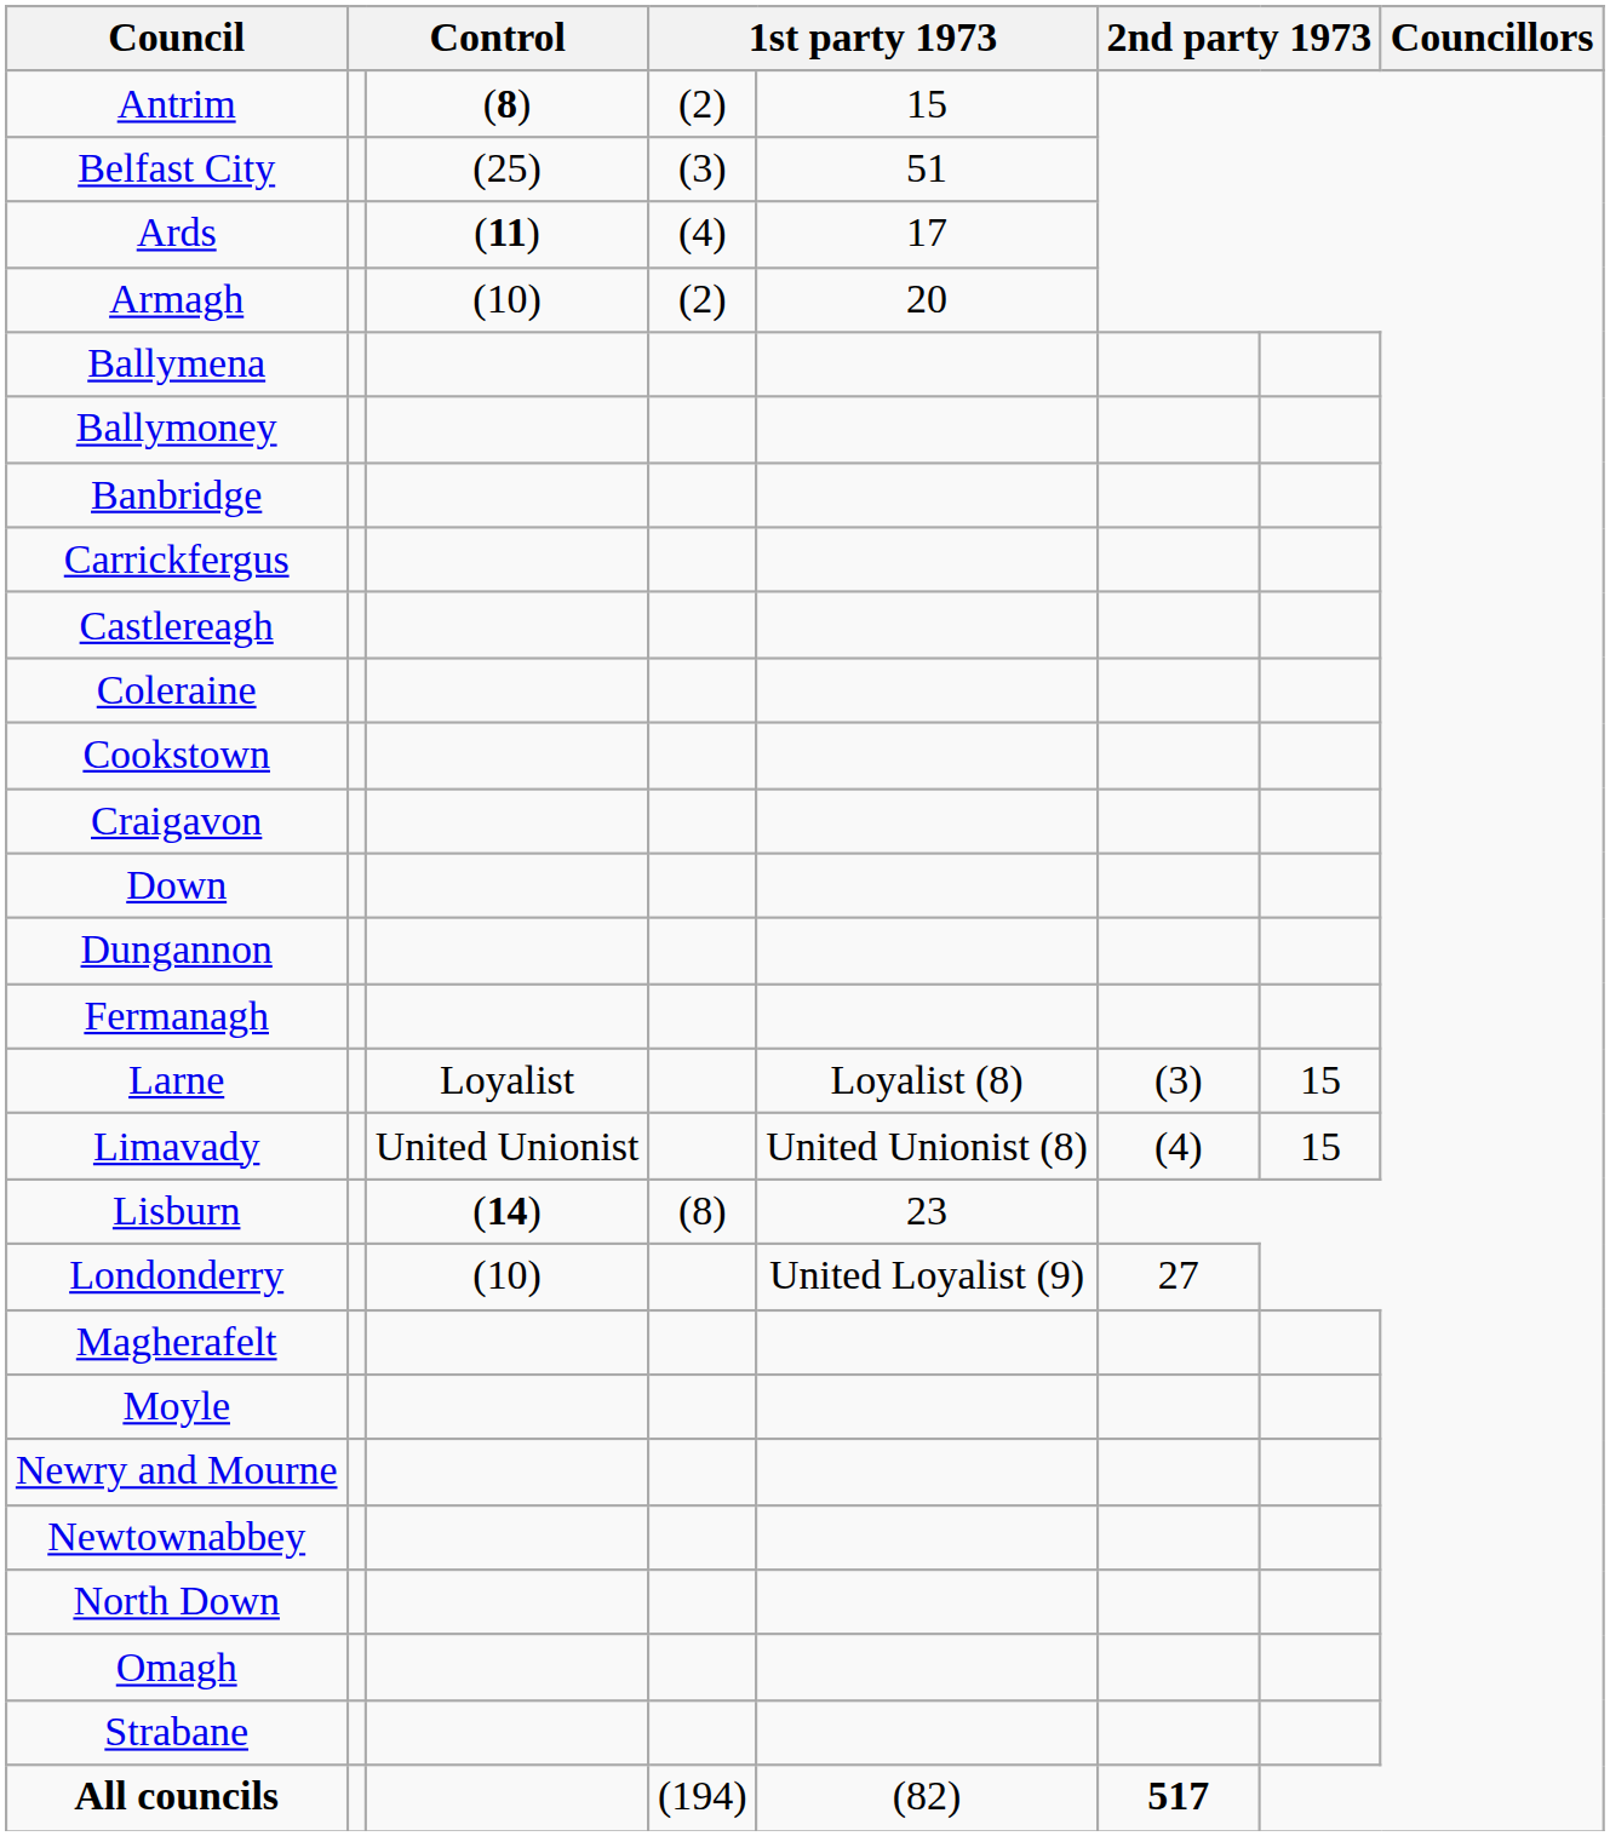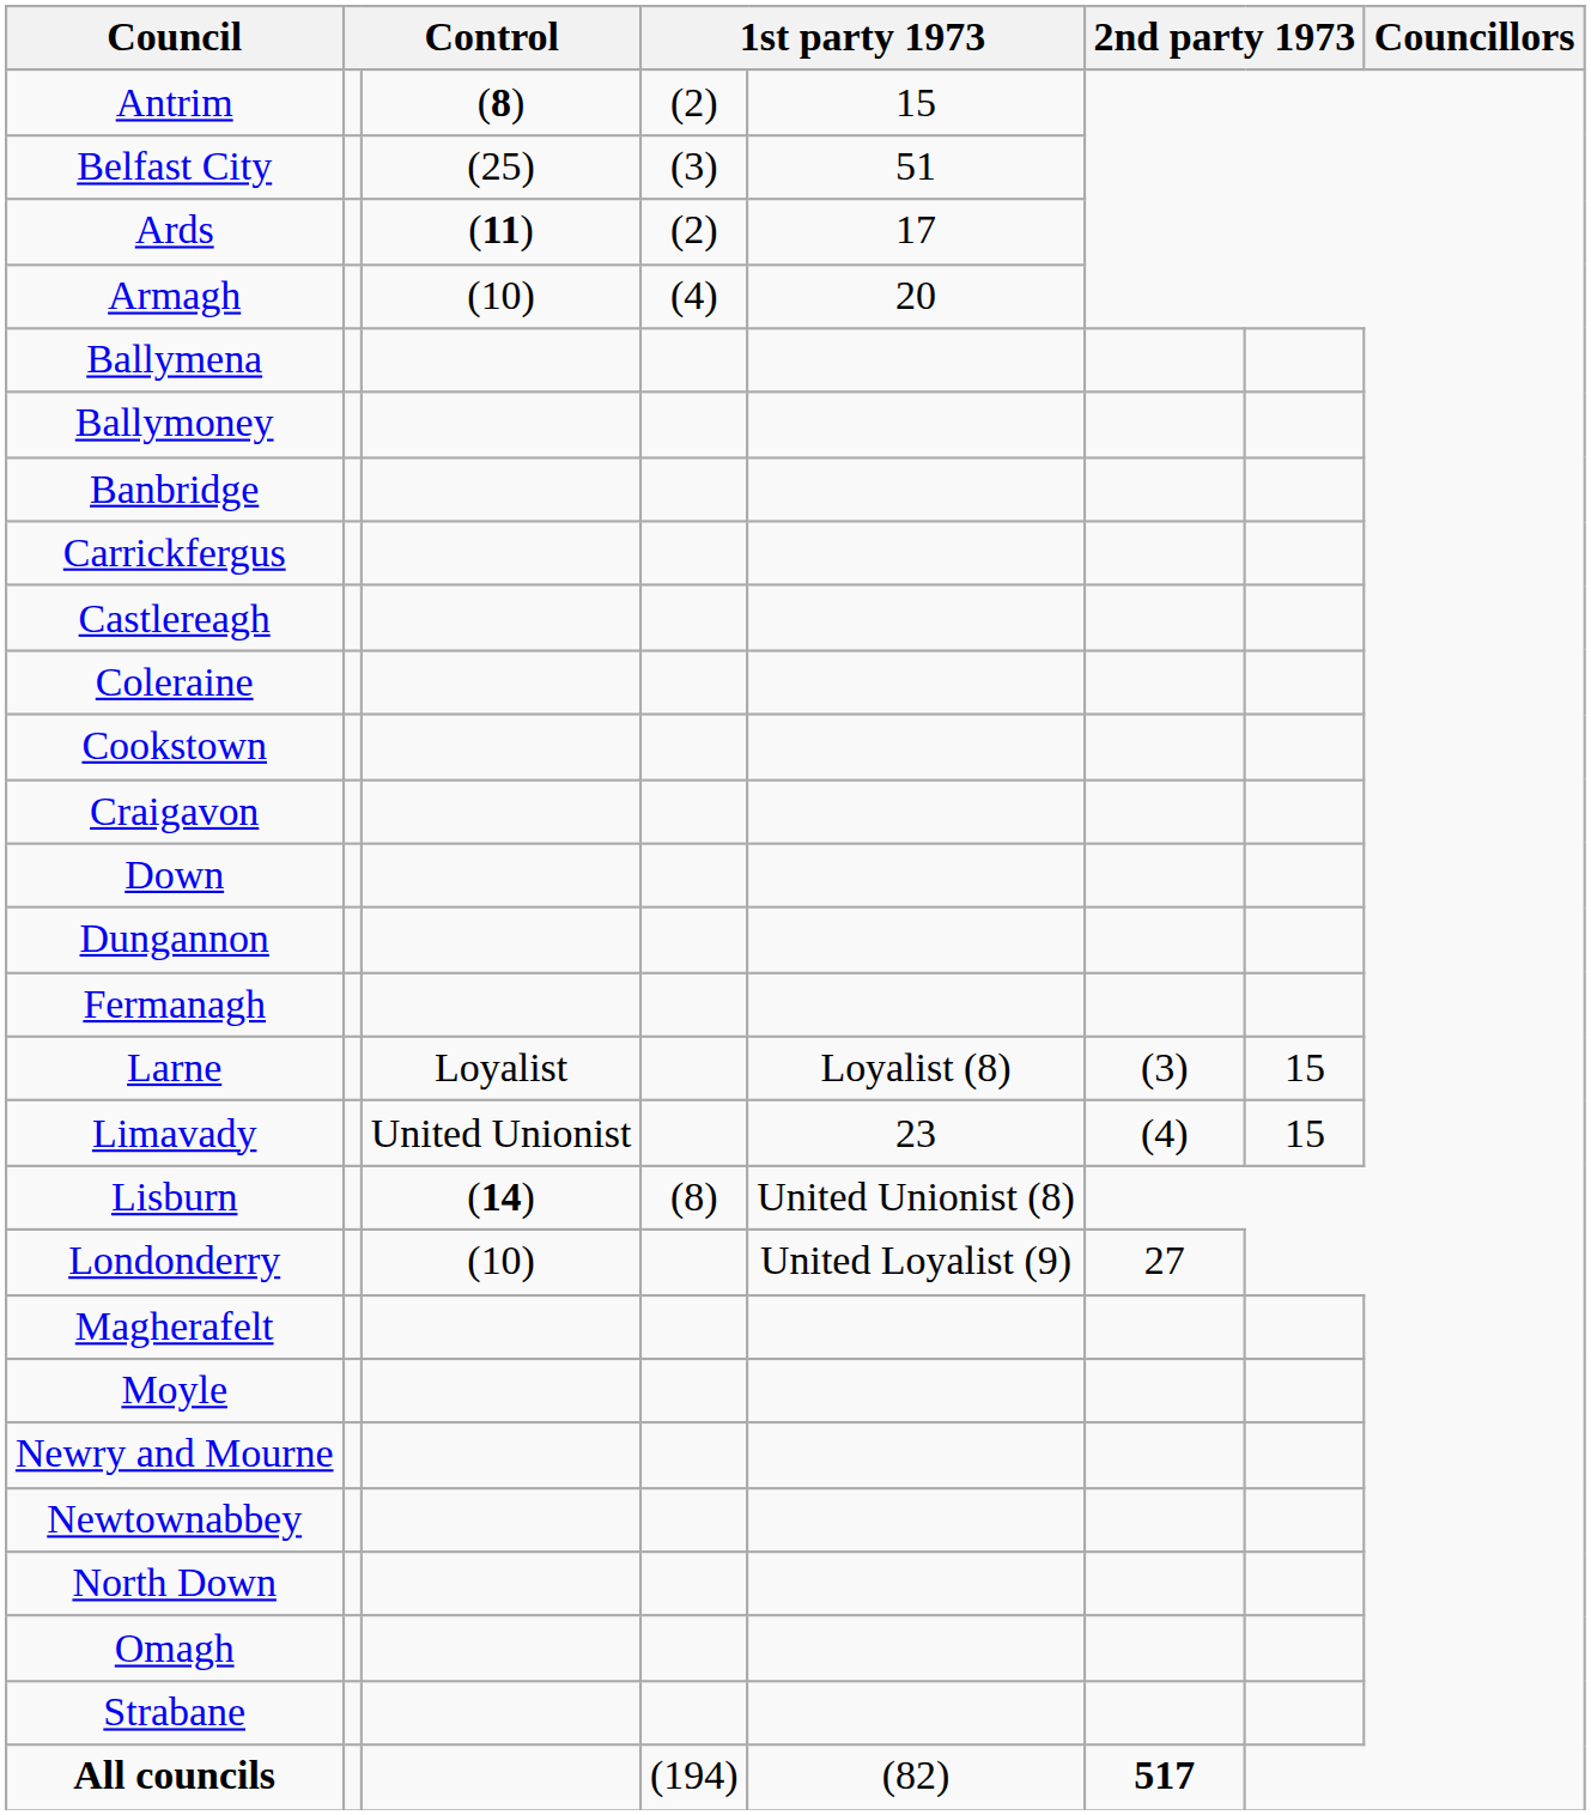Ards | column 4: (4) -> (2)
Armagh | column 4: (2) -> (4)
Limavady | column 5: United Unionist (8) -> 23
Lisburn | column 5: 23 -> United Unionist (8)
